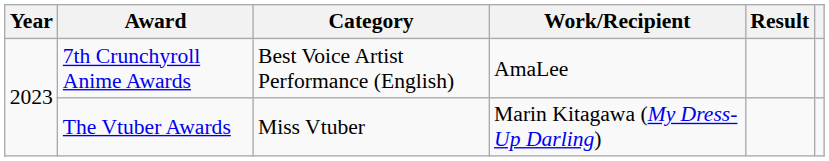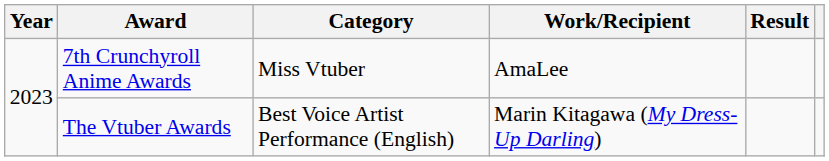7th Crunchyroll Anime Awards | Category: Best Voice Artist Performance (English) -> Miss Vtuber
The Vtuber Awards | Category: Miss Vtuber -> Best Voice Artist Performance (English)
